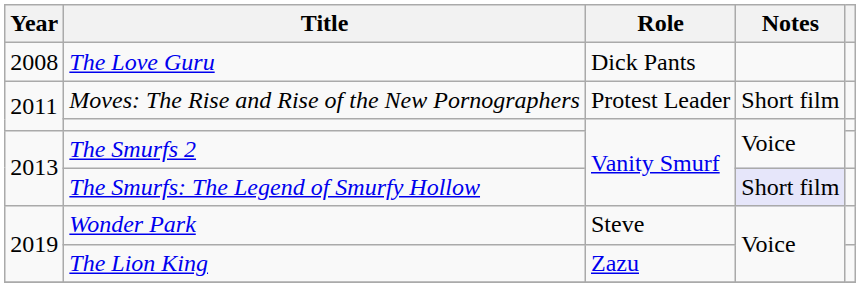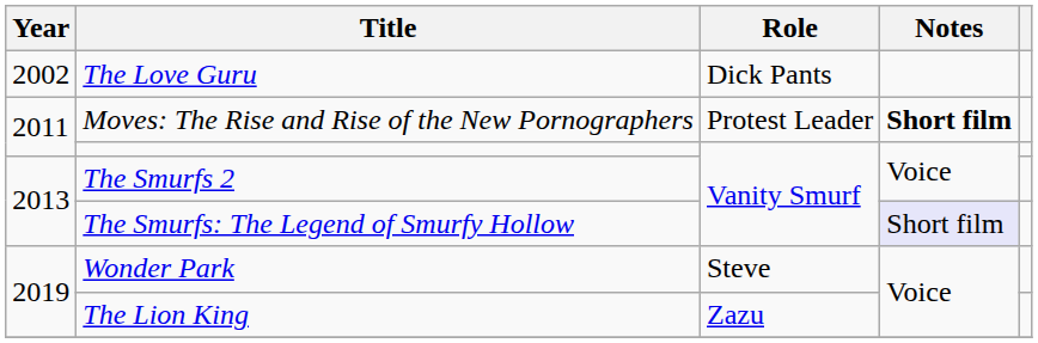The Love Guru | Year: 2008 -> 2002
Moves: The Rise and Rise of the New Pornographers | Notes: normal -> bold
